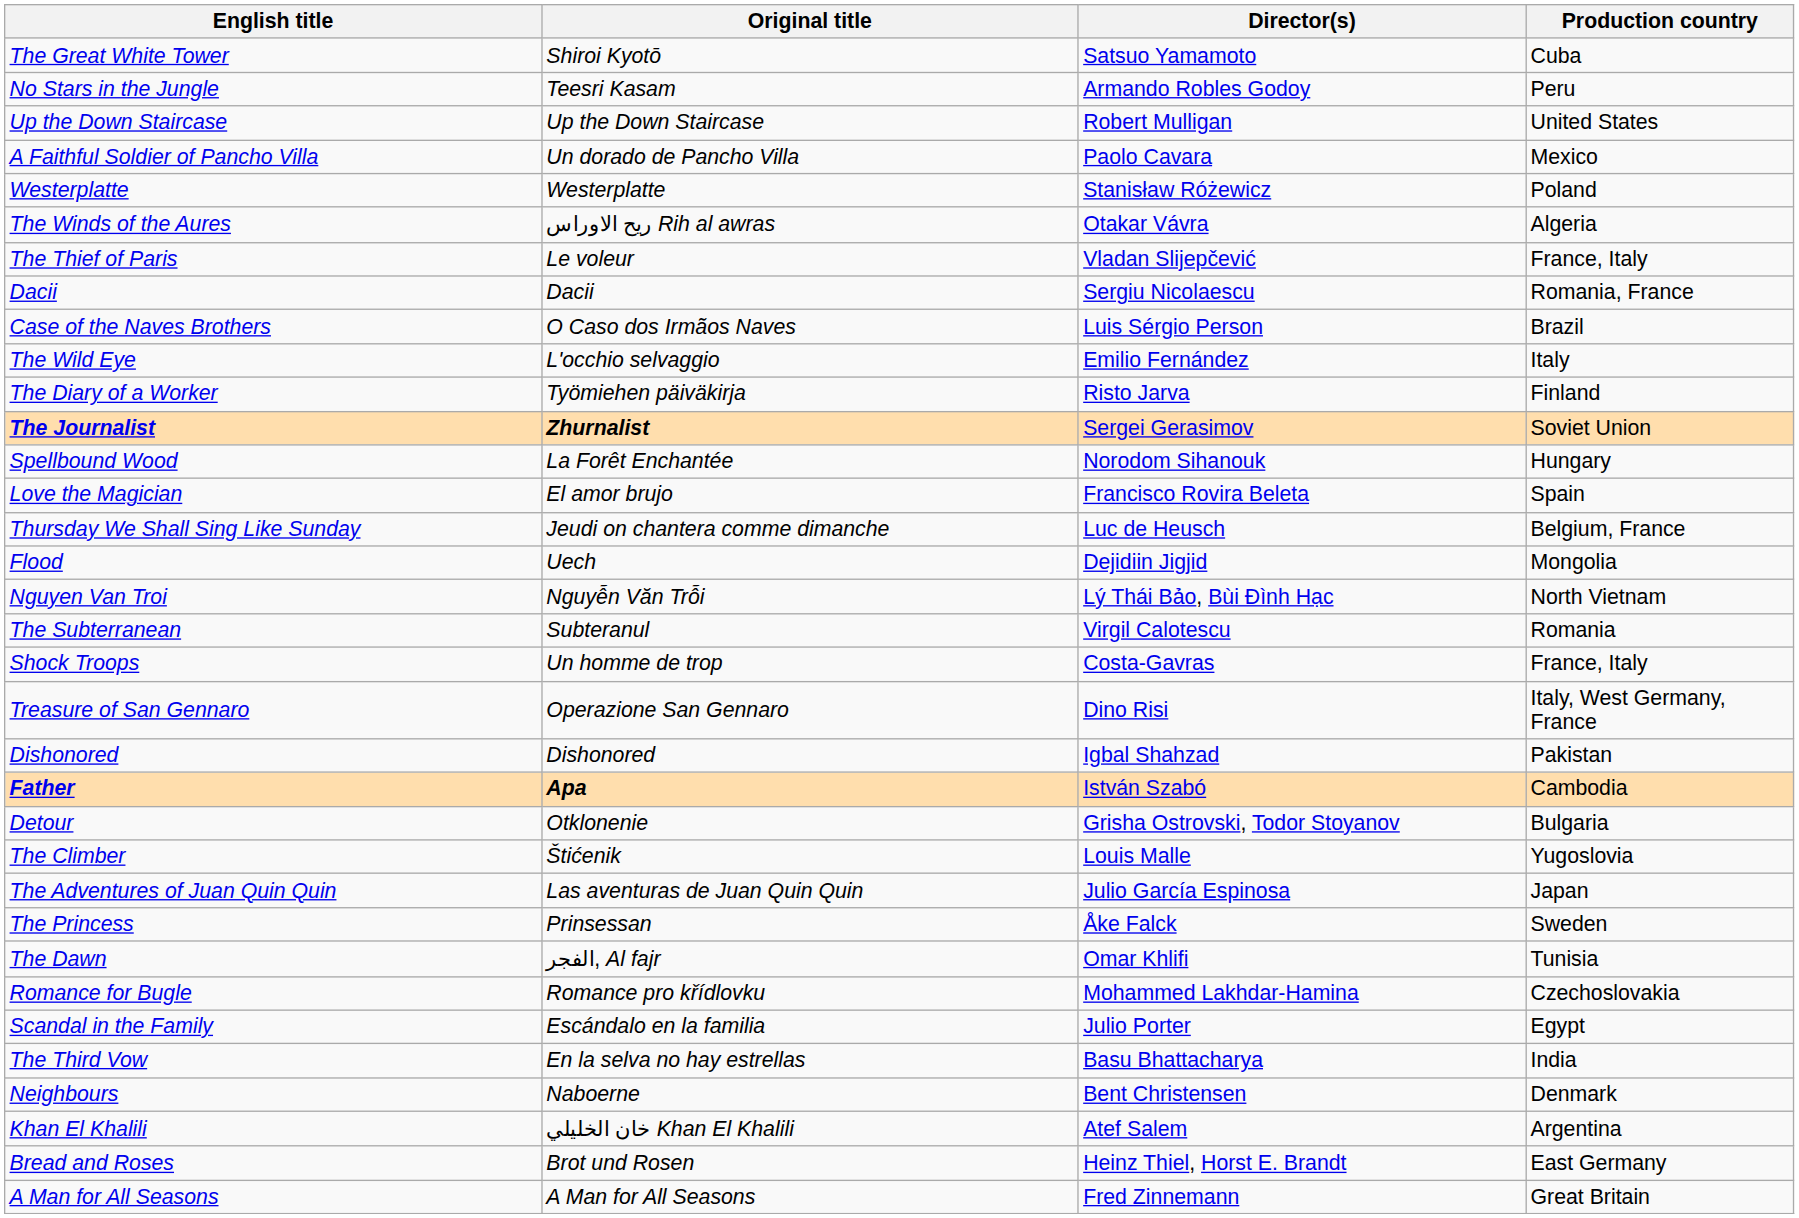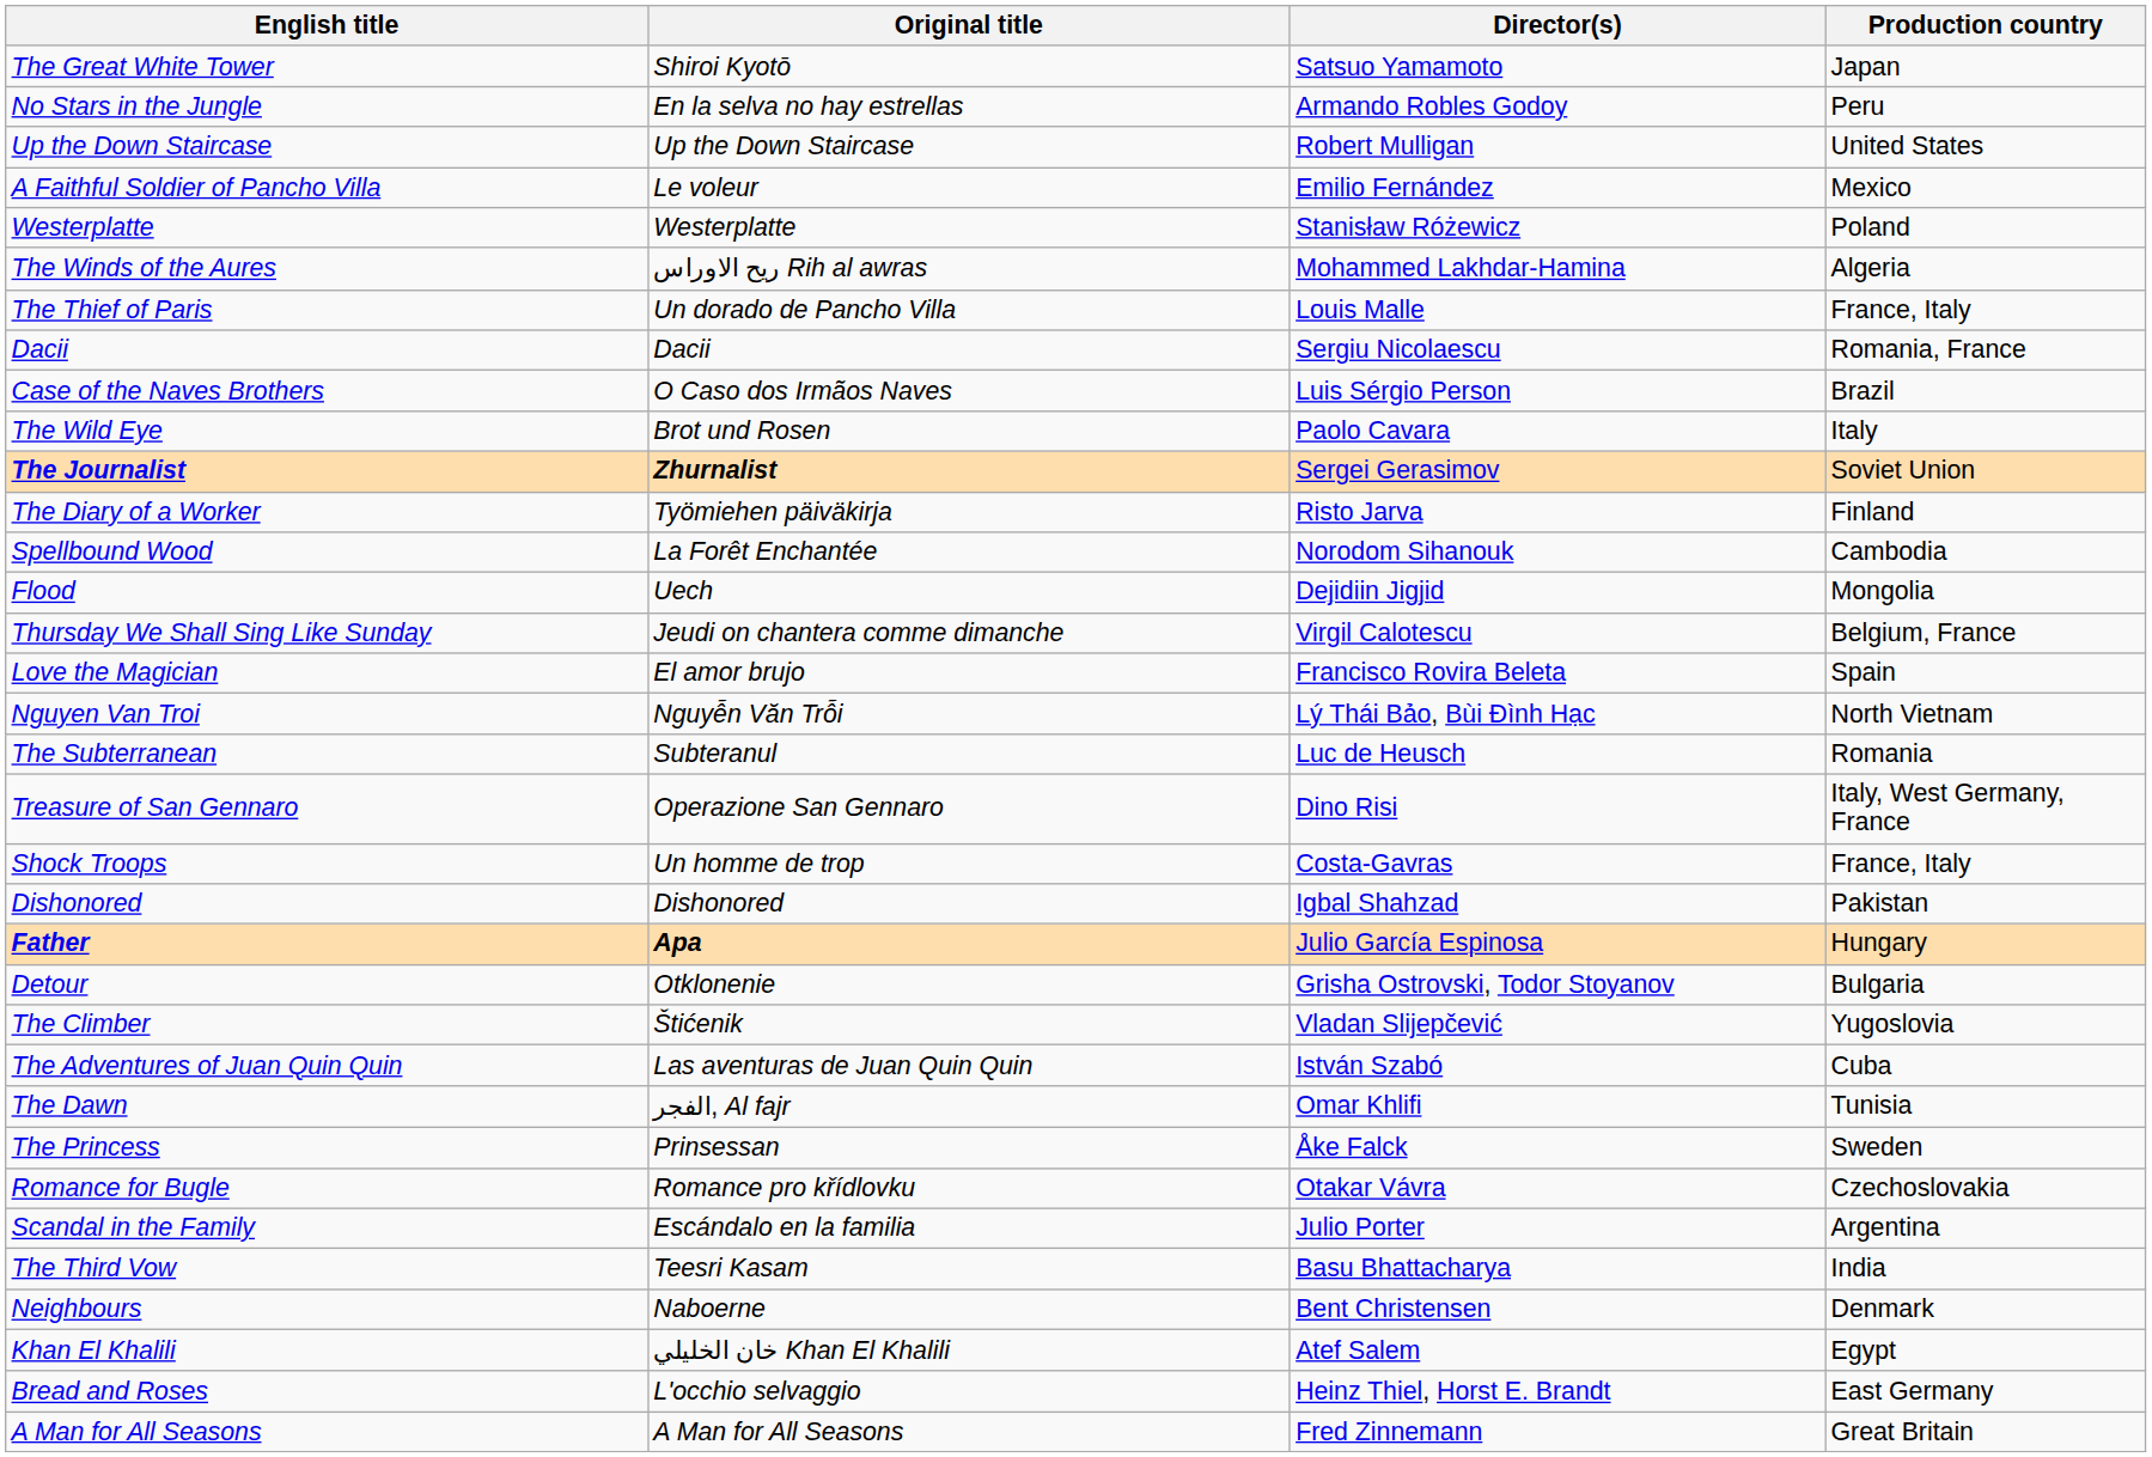The Great White Tower | Production country: Cuba -> Japan
No Stars in the Jungle | Original title: Teesri Kasam -> En la selva no hay estrellas
A Faithful Soldier of Pancho Villa | Original title: Un dorado de Pancho Villa -> Le voleur
A Faithful Soldier of Pancho Villa | Director(s): Paolo Cavara -> Emilio Fernández
The Winds of the Aures | Director(s): Otakar Vávra -> Mohammed Lakhdar-Hamina
The Thief of Paris | Original title: Le voleur -> Un dorado de Pancho Villa
The Thief of Paris | Director(s): Vladan Slijepčević -> Louis Malle
The Wild Eye | Original title: L'occhio selvaggio -> Brot und Rosen
The Wild Eye | Director(s): Emilio Fernández -> Paolo Cavara
rows swapped: The Diary of a Worker <-> The Journalist
Spellbound Wood | Production country: Hungary -> Cambodia
rows swapped: Love the Magician <-> Flood
Thursday We Shall Sing Like Sunday | Director(s): Luc de Heusch -> Virgil Calotescu
The Subterranean | Director(s): Virgil Calotescu -> Luc de Heusch
rows swapped: Shock Troops <-> Treasure of San Gennaro
Father | Director(s): István Szabó -> Julio García Espinosa
Father | Production country: Cambodia -> Hungary
The Climber | Director(s): Louis Malle -> Vladan Slijepčević
The Adventures of Juan Quin Quin | Director(s): Julio García Espinosa -> István Szabó
The Adventures of Juan Quin Quin | Production country: Japan -> Cuba
rows swapped: The Princess <-> The Dawn
Romance for Bugle | Director(s): Mohammed Lakhdar-Hamina -> Otakar Vávra
Scandal in the Family | Production country: Egypt -> Argentina
The Third Vow | Original title: En la selva no hay estrellas -> Teesri Kasam
Khan El Khalili | Production country: Argentina -> Egypt
Bread and Roses | Original title: Brot und Rosen -> L'occhio selvaggio
